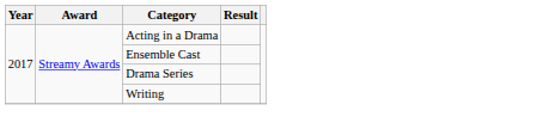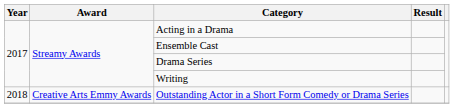+ row: 2018 | Creative Arts Emmy Awards | Outstanding Actor in a Short Form Comedy or Drama Series
